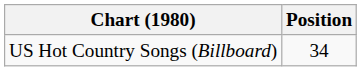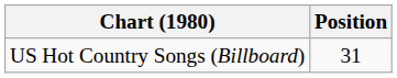US Hot Country Songs (Billboard) | Position: 34 -> 31
